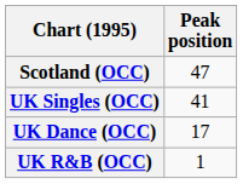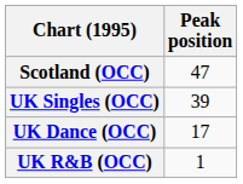UK Singles (OCC) | Peak position: 41 -> 39
